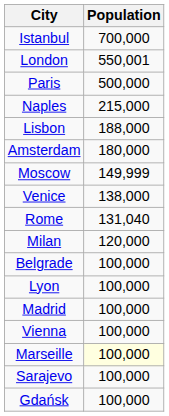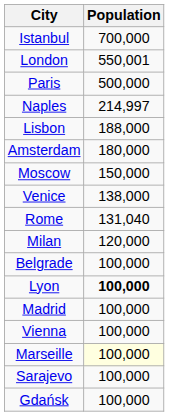Naples | Population: 215,000 -> 214,997
Moscow | Population: 149,999 -> 150,000
Lyon | Population: normal -> bold
